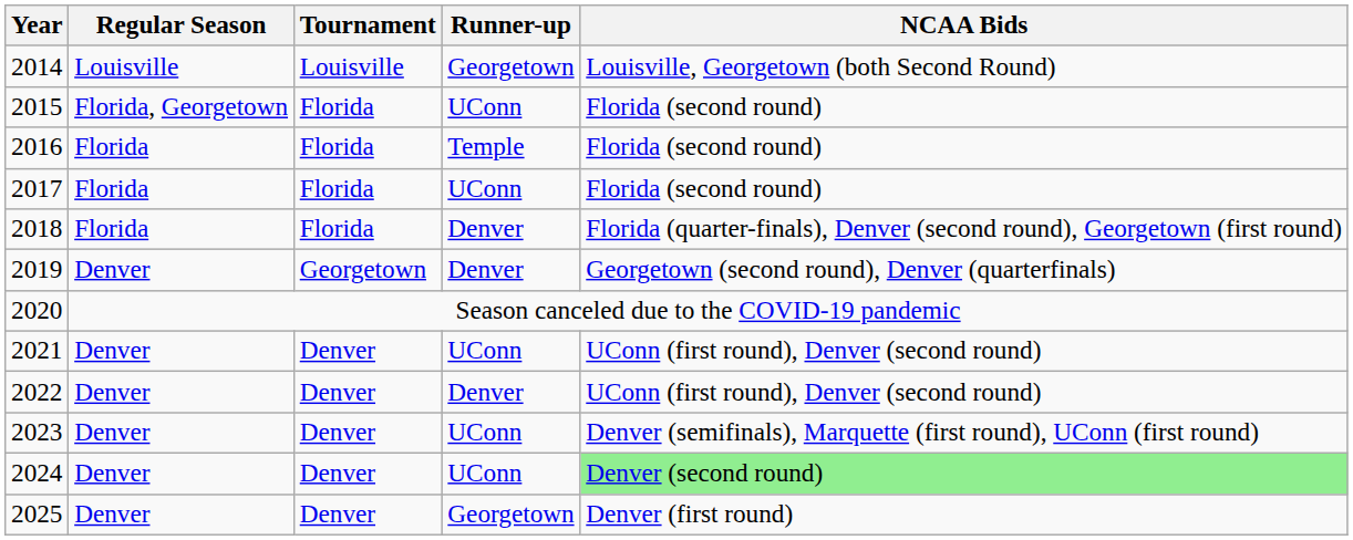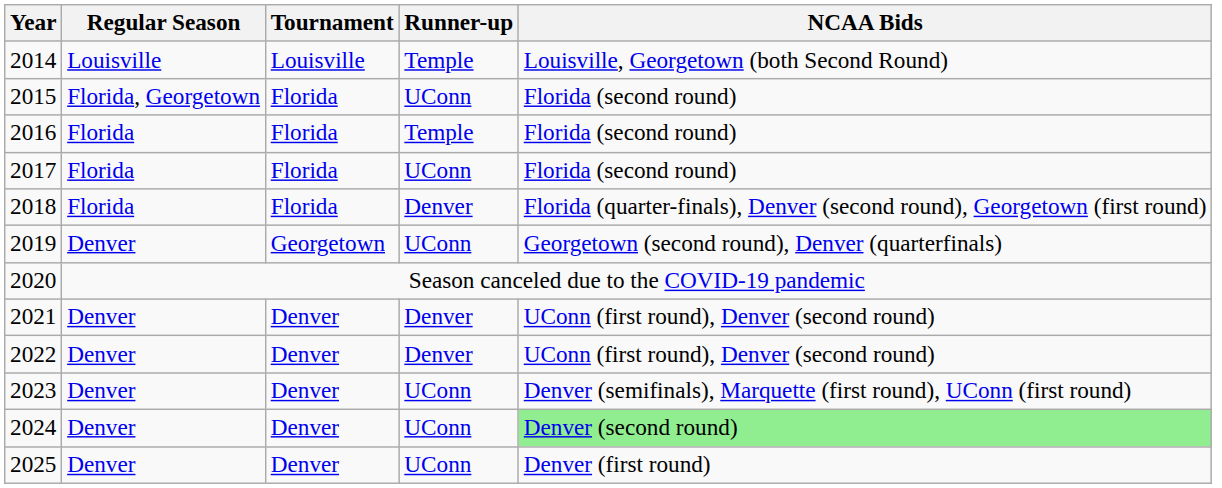2014 | Runner-up: Georgetown -> Temple
2019 | Runner-up: Denver -> UConn
2021 | Runner-up: UConn -> Denver
2025 | Runner-up: Georgetown -> UConn
